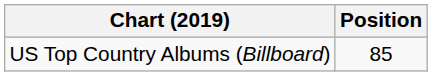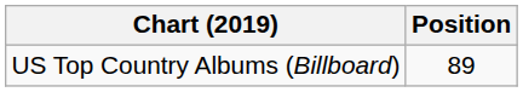US Top Country Albums (Billboard) | Position: 85 -> 89
